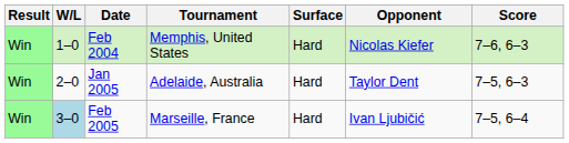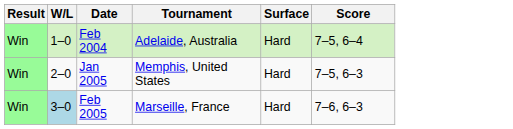- column: Opponent | Nicolas Kiefer | Taylor Dent | Ivan Ljubičić
Feb 2004 | Tournament: Memphis, United States -> Adelaide, Australia
Feb 2004 | Score: 7–6, 6–3 -> 7–5, 6–4
Jan 2005 | Tournament: Adelaide, Australia -> Memphis, United States
Feb 2005 | Score: 7–5, 6–4 -> 7–6, 6–3
